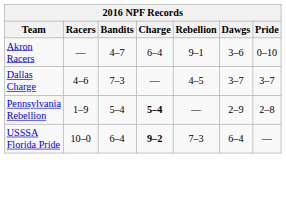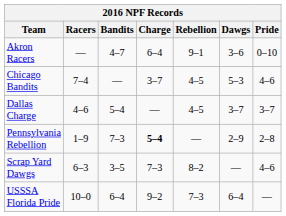+ row: Chicago Bandits | 7–4 | — | 3–7 | 4–5 | 5–3 | 4–6
Dallas Charge | Bandits: 7–3 -> 5–4
Pennsylvania Rebellion | Bandits: 5–4 -> 7–3
+ row: Scrap Yard Dawgs | 6–3 | 3–5 | 7–3 | 8–2 | — | 4–6
USSSA Florida Pride | Charge: bold -> normal
